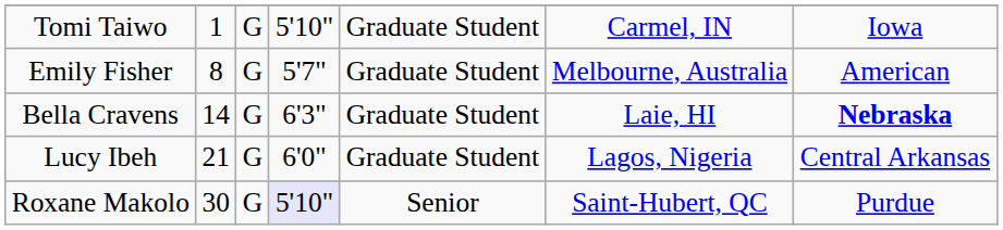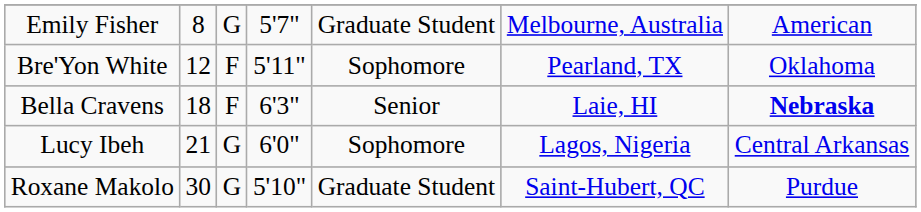- row: Tomi Taiwo | 1 | G | 5'10" | Graduate Student | Carmel, IN | Iowa
+ row: Bre'Yon White | 12 | F | 5'11" | Sophomore | Pearland, TX | Oklahoma
Bella Cravens | column 2: 14 -> 18
Bella Cravens | column 3: G -> F
Bella Cravens | column 5: Graduate Student -> Senior
Lucy Ibeh | column 5: Graduate Student -> Sophomore
Roxane Makolo | column 4: lavender background -> no background
Roxane Makolo | column 5: Senior -> Graduate Student
